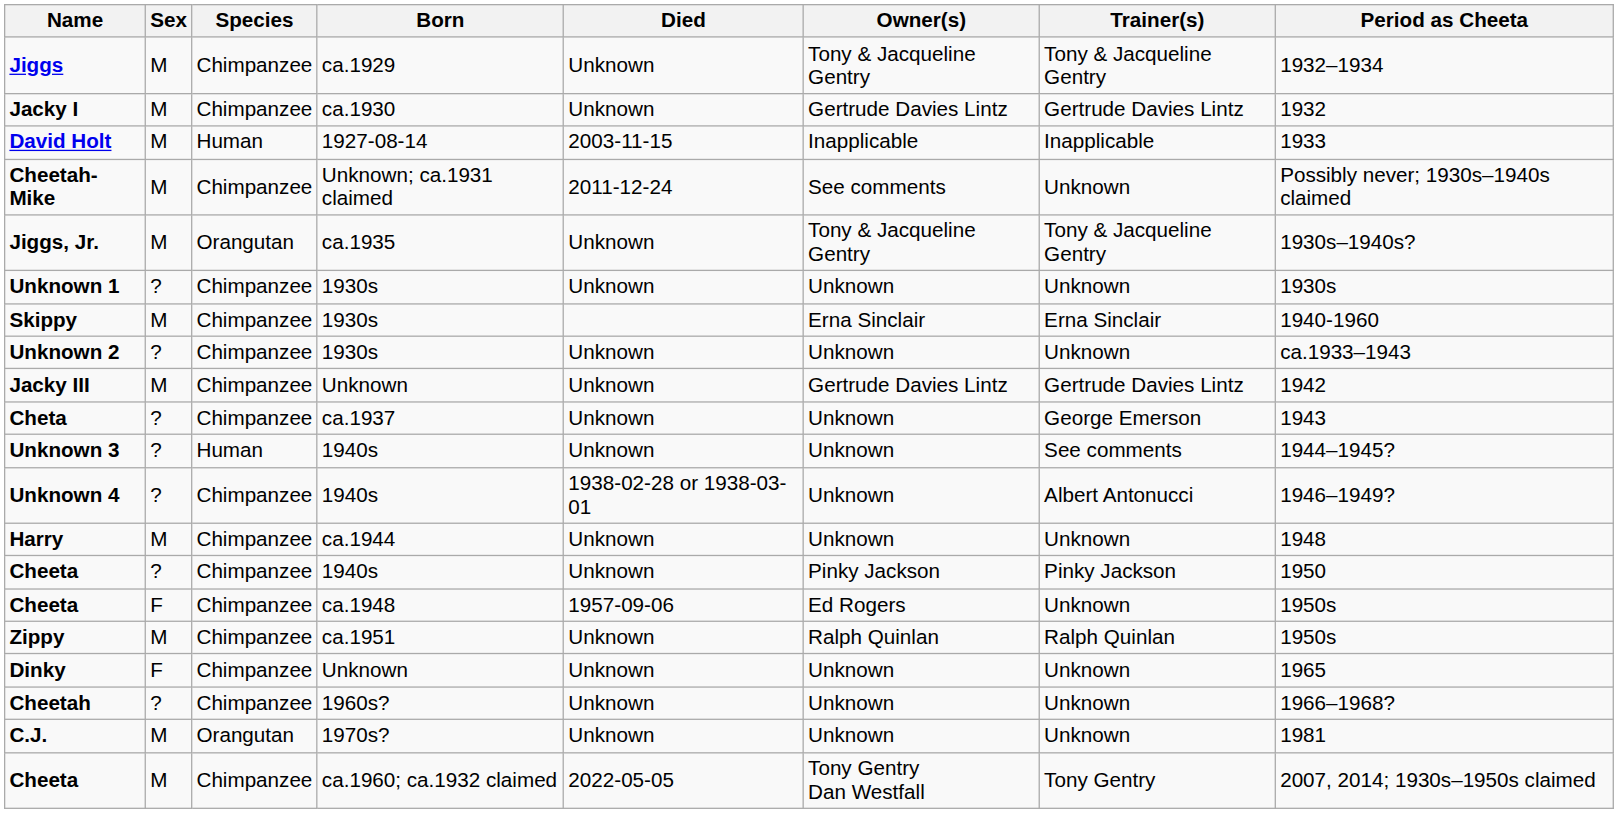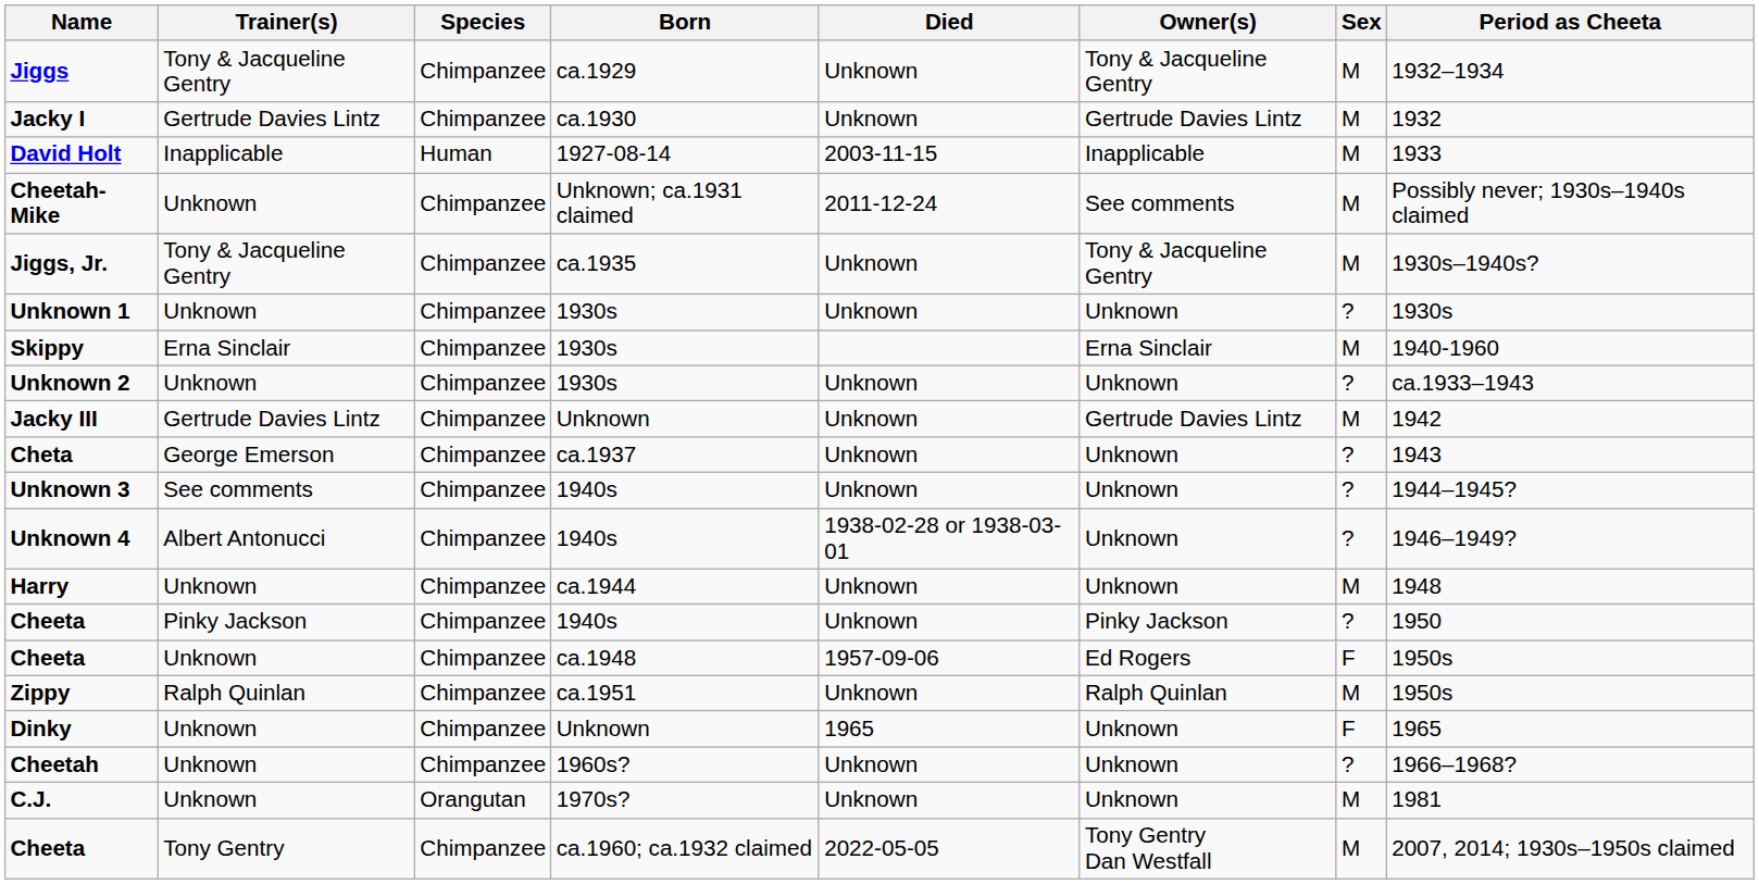columns swapped: Sex <-> Trainer(s)
Jiggs, Jr. | Species: Orangutan -> Chimpanzee
Unknown 3 | Species: Human -> Chimpanzee
Dinky | Died: Unknown -> 1965
